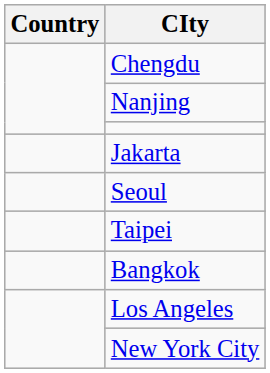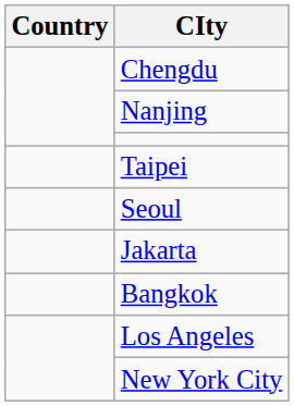rows swapped: Jakarta <-> Taipei
